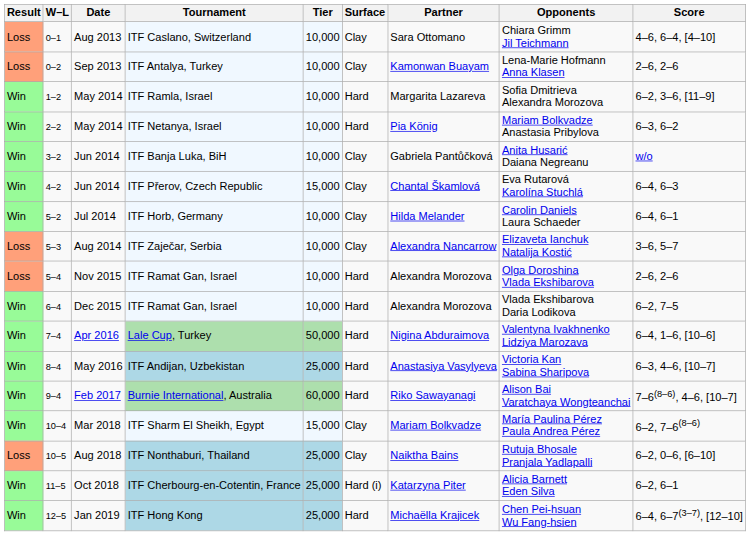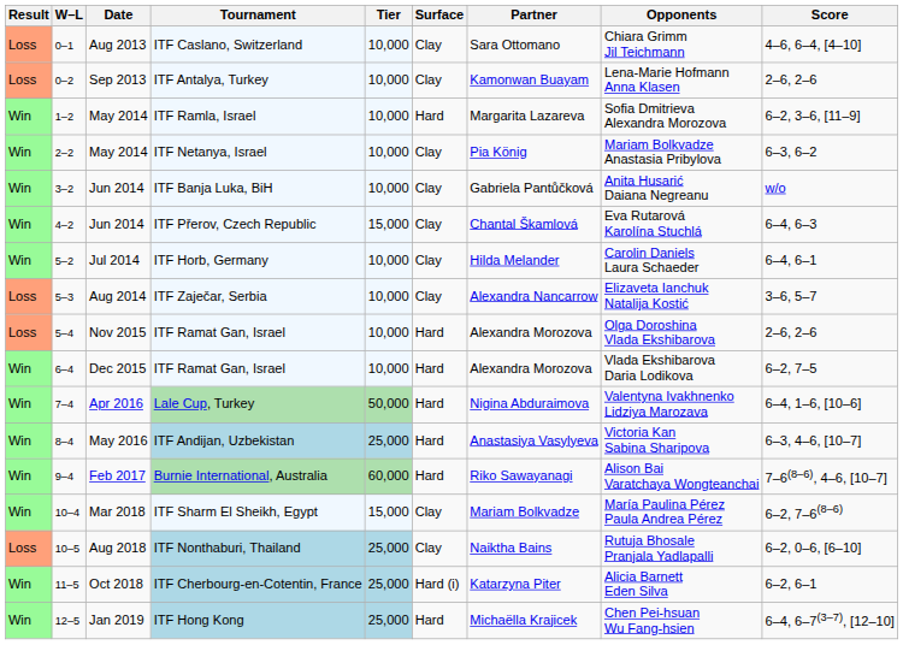ITF Netanya, Israel | Surface: Hard -> Clay
